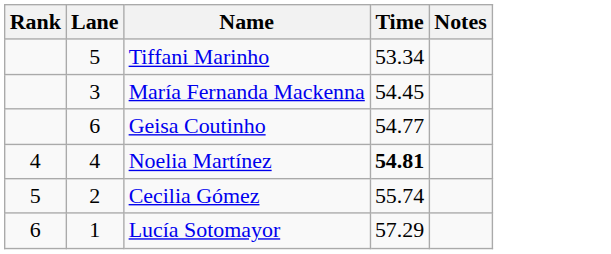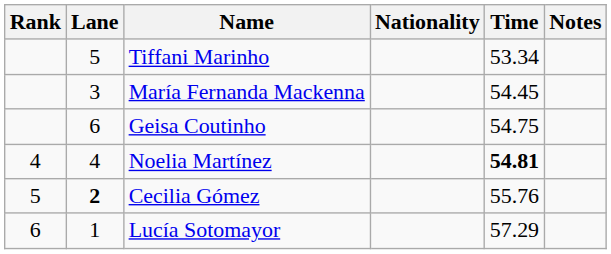+ column: Nationality
Geisa Coutinho | Time: 54.77 -> 54.75
Cecilia Gómez | Lane: normal -> bold
Cecilia Gómez | Time: 55.74 -> 55.76
